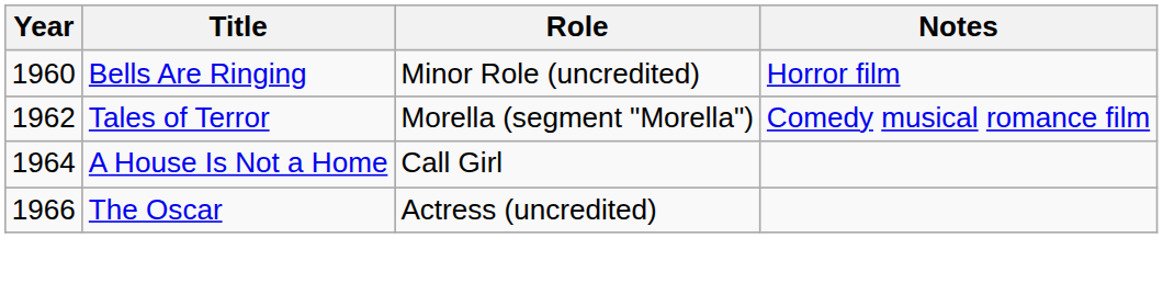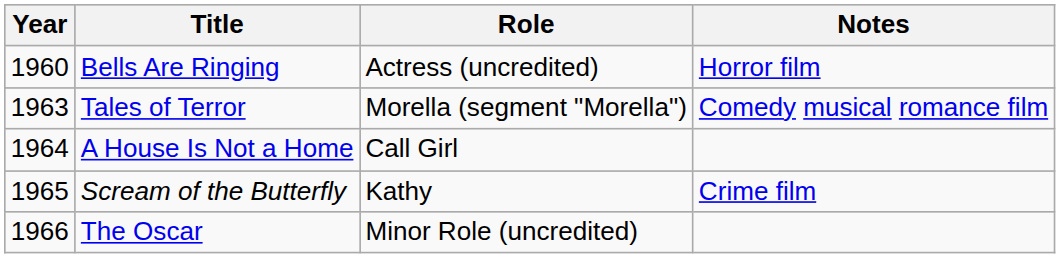Bells Are Ringing | Role: Minor Role (uncredited) -> Actress (uncredited)
Tales of Terror | Year: 1962 -> 1963
+ row: 1965 | Scream of the Butterfly | Kathy | Crime film
The Oscar | Role: Actress (uncredited) -> Minor Role (uncredited)
